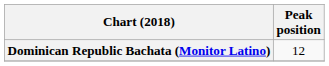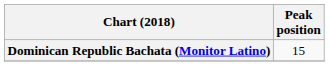Dominican Republic Bachata (Monitor Latino) | Peak position: 12 -> 15
